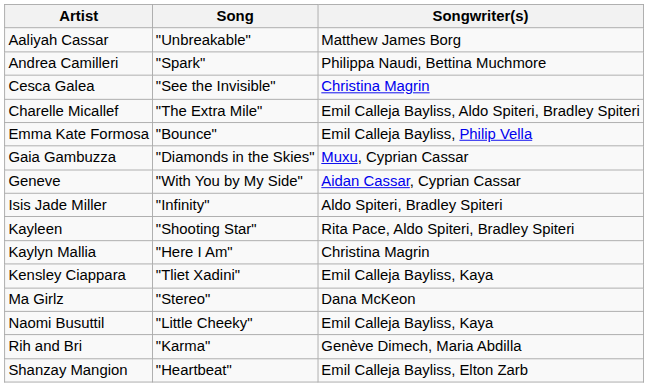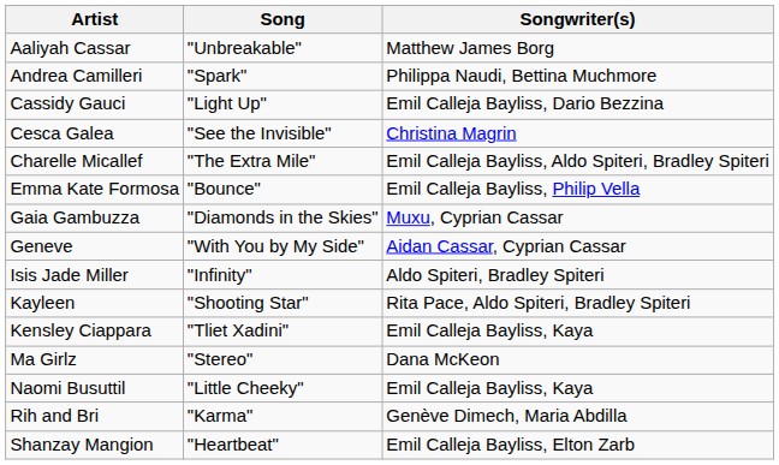+ row: Cassidy Gauci | "Light Up" | Emil Calleja Bayliss, Dario Bezzina
- row: Kaylyn Mallia | "Here I Am" | Christina Magrin
